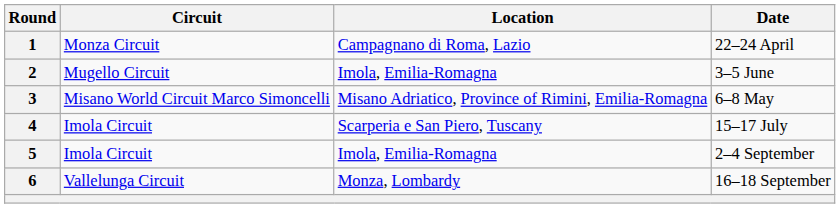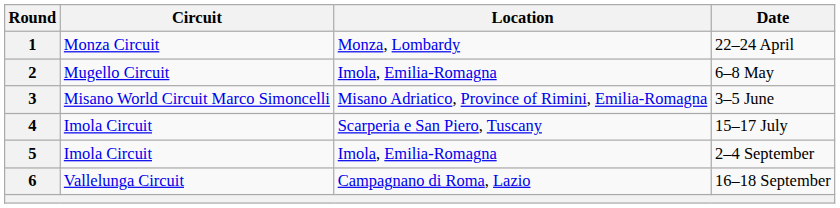1 | Location: Campagnano di Roma, Lazio -> Monza, Lombardy
2 | Date: 3–5 June -> 6–8 May
3 | Date: 6–8 May -> 3–5 June
6 | Location: Monza, Lombardy -> Campagnano di Roma, Lazio
